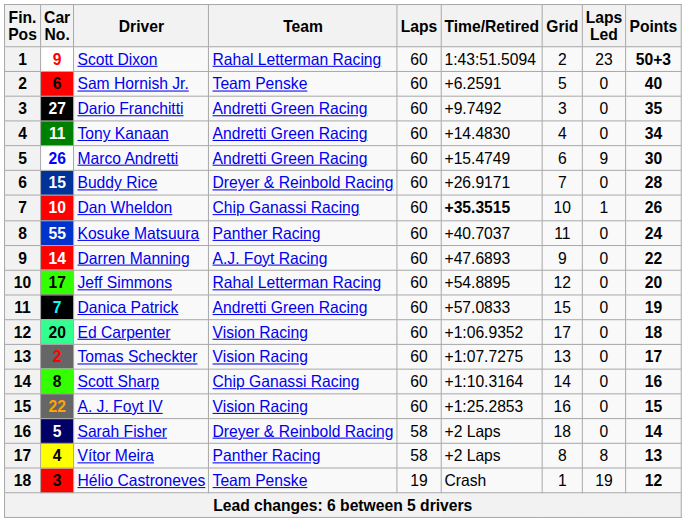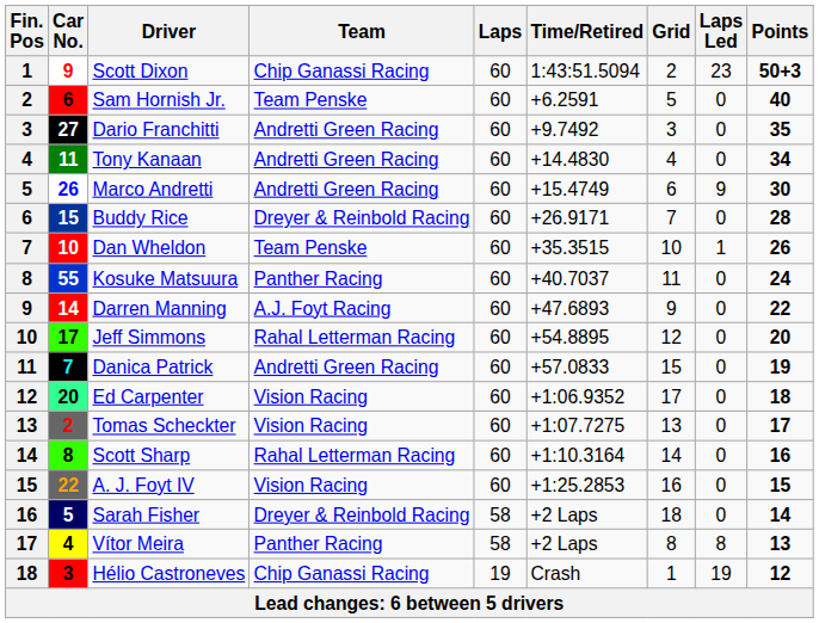Scott Dixon | Team: Rahal Letterman Racing -> Chip Ganassi Racing
Dan Wheldon | Team: Chip Ganassi Racing -> Team Penske
Dan Wheldon | Time/Retired: bold -> normal
Scott Sharp | Team: Chip Ganassi Racing -> Rahal Letterman Racing
Hélio Castroneves | Team: Team Penske -> Chip Ganassi Racing
